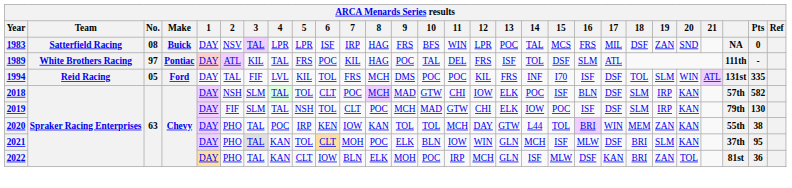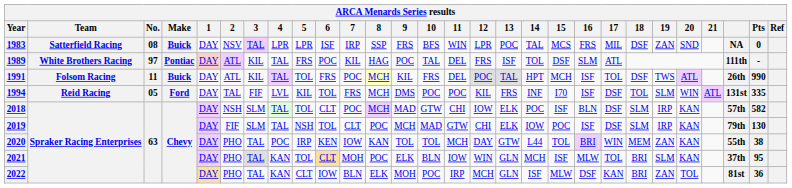1983 | 8: HAG -> SSP
+ row: 1991 | Folsom Racing | 11 | Buick | DAY | ATL | KIL | TAL | TOL | FRS | POC | MCH | KIL | FRS | DEL | POC | TAL | HPT | MCH | ISF | TOL | DSF | TWS | ATL | 26th | 990
2021 | 17: DSF -> TOL
